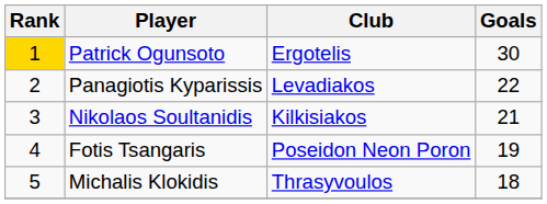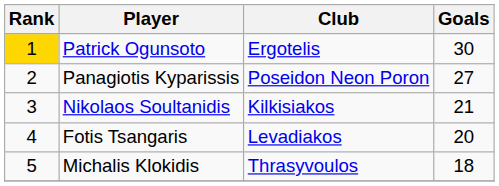Panagiotis Kyparissis | Club: Levadiakos -> Poseidon Neon Poron
Panagiotis Kyparissis | Goals: 22 -> 27
Fotis Tsangaris | Club: Poseidon Neon Poron -> Levadiakos
Fotis Tsangaris | Goals: 19 -> 20
